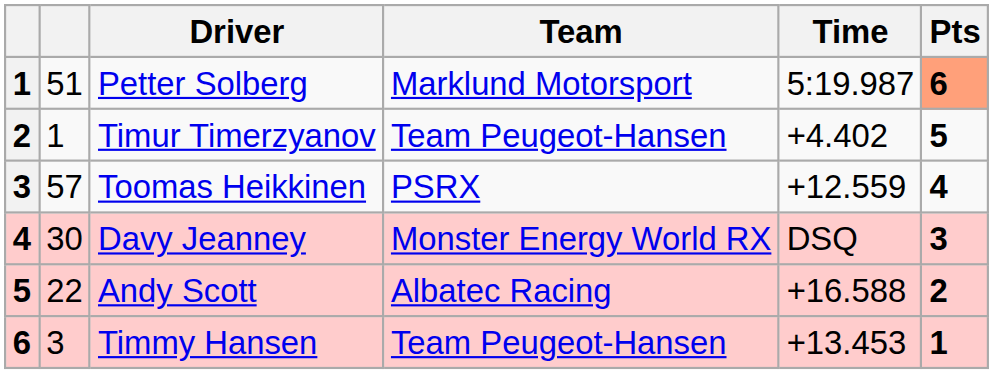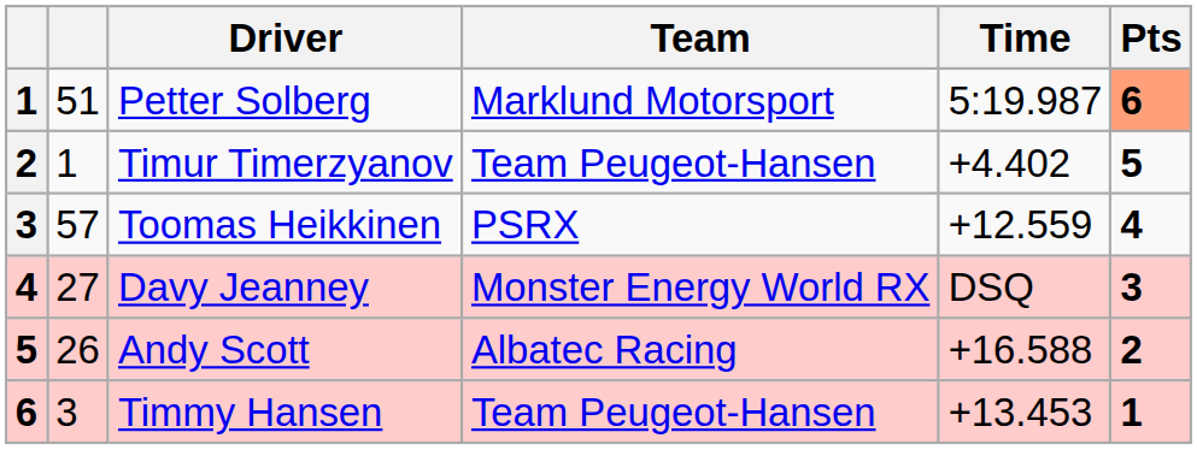Davy Jeanney | column 2: 30 -> 27
Andy Scott | column 2: 22 -> 26
